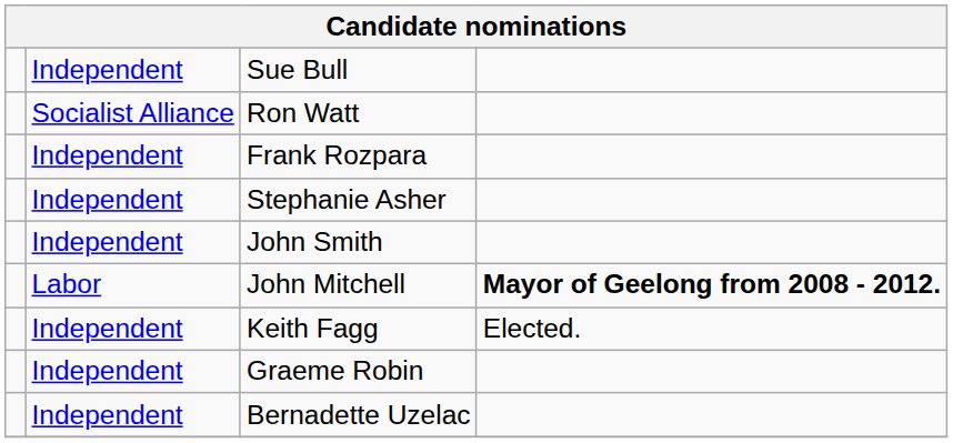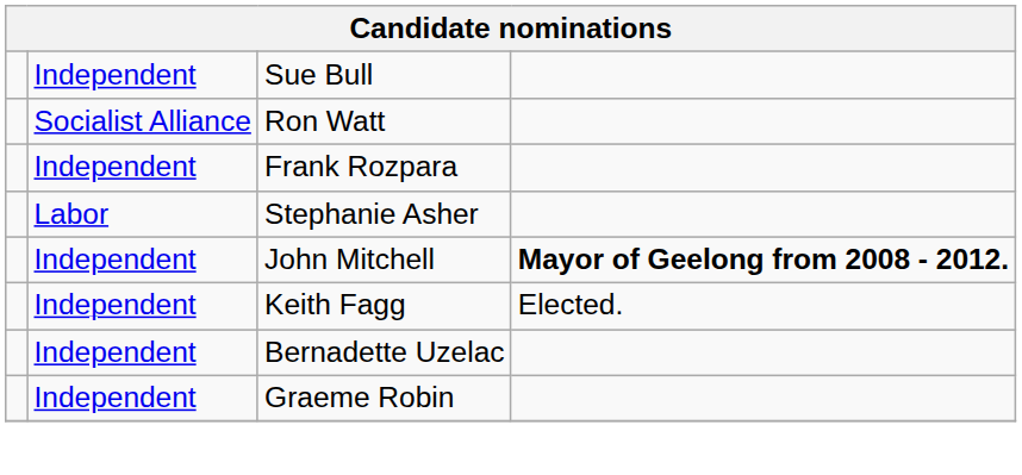Stephanie Asher | column 2: Independent -> Labor
- row: Independent | John Smith
John Mitchell | column 2: Labor -> Independent
rows swapped: Bernadette Uzelac <-> Graeme Robin
